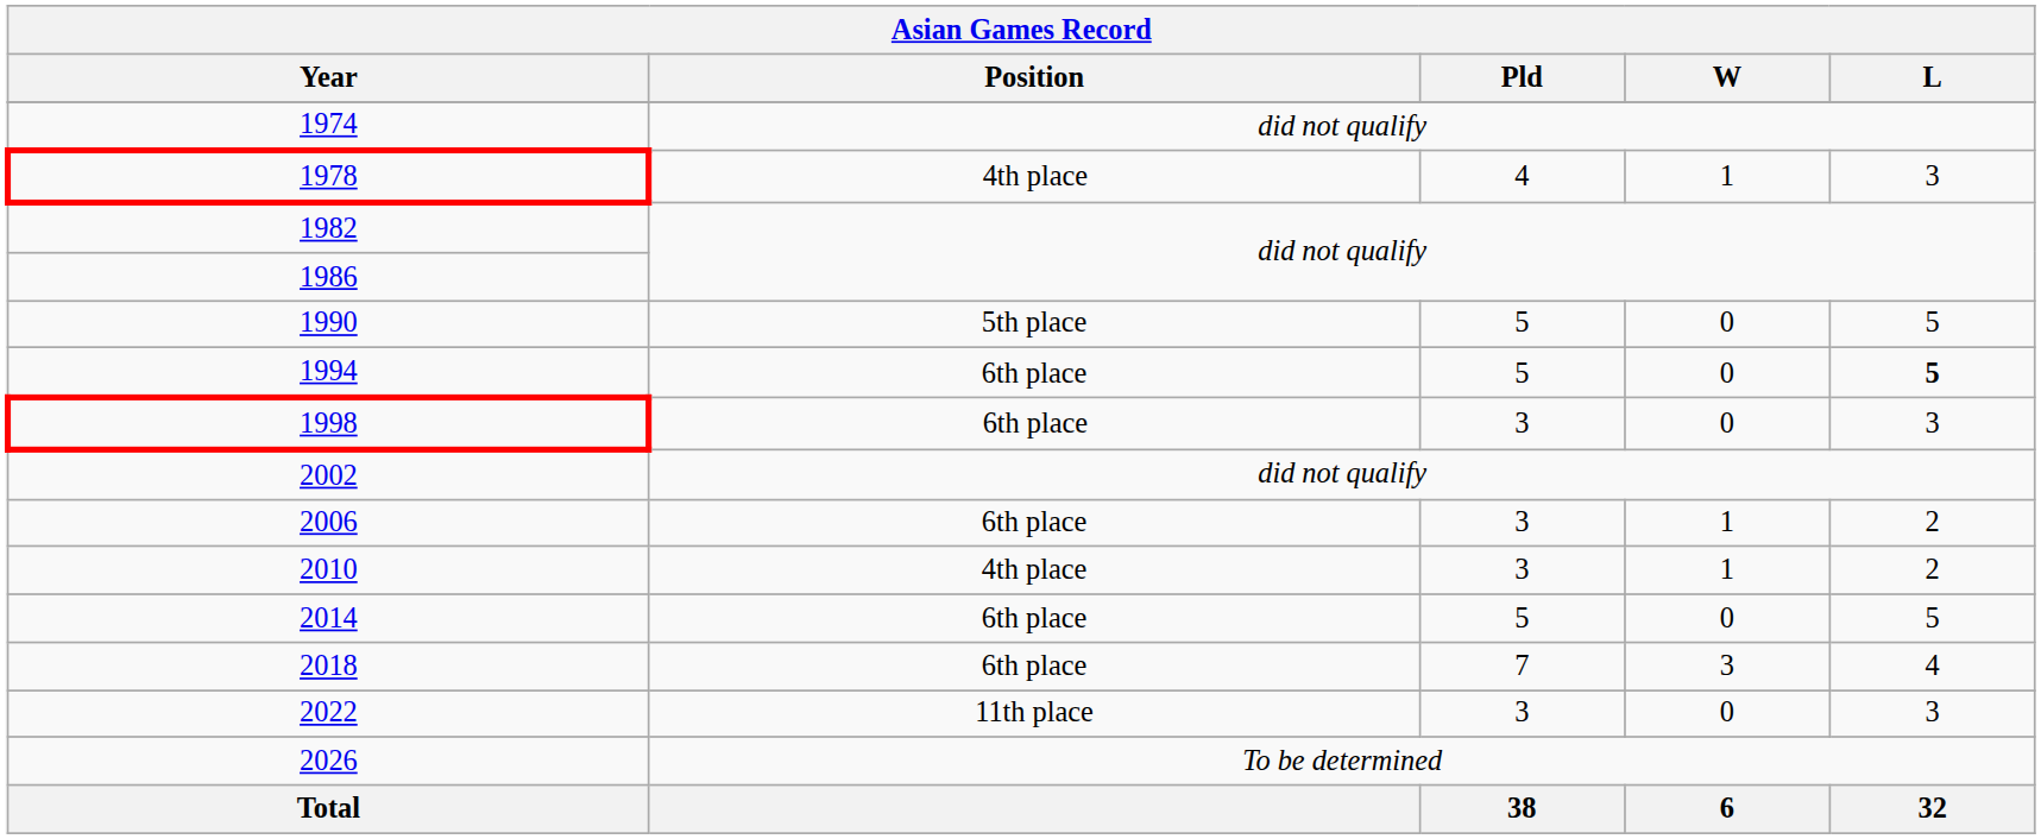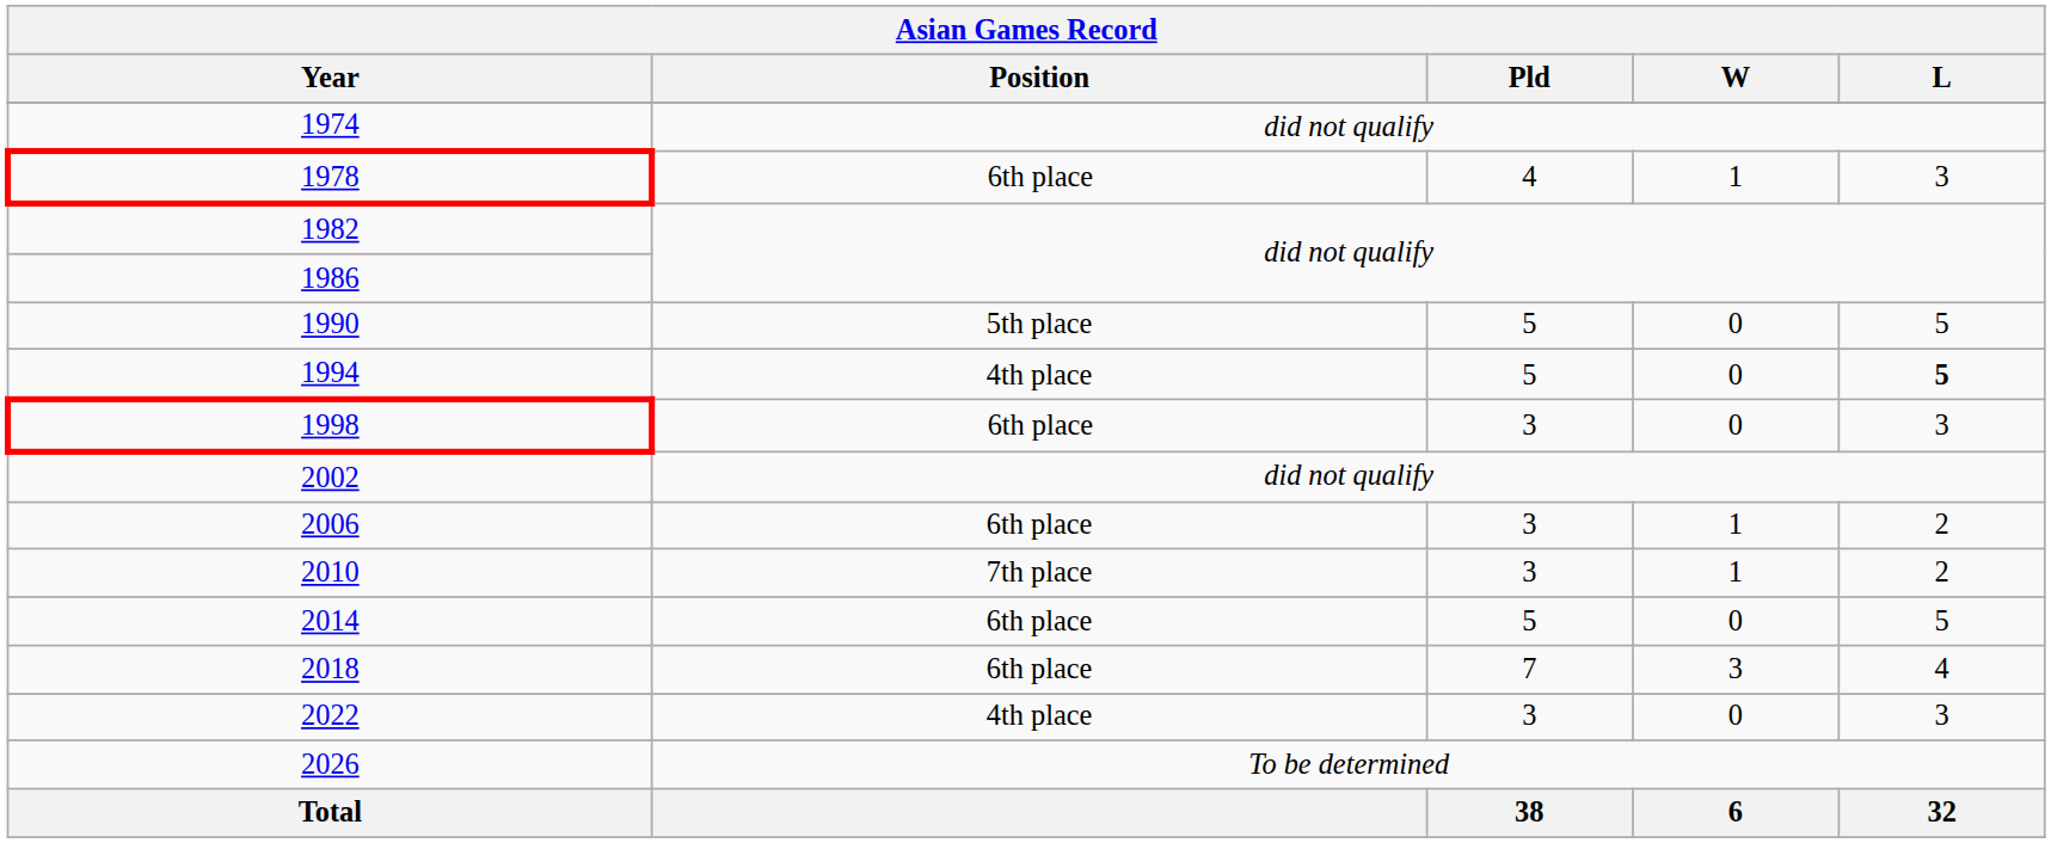1978 | Position: 4th place -> 6th place
1994 | Position: 6th place -> 4th place
2010 | Position: 4th place -> 7th place
2022 | Position: 11th place -> 4th place
